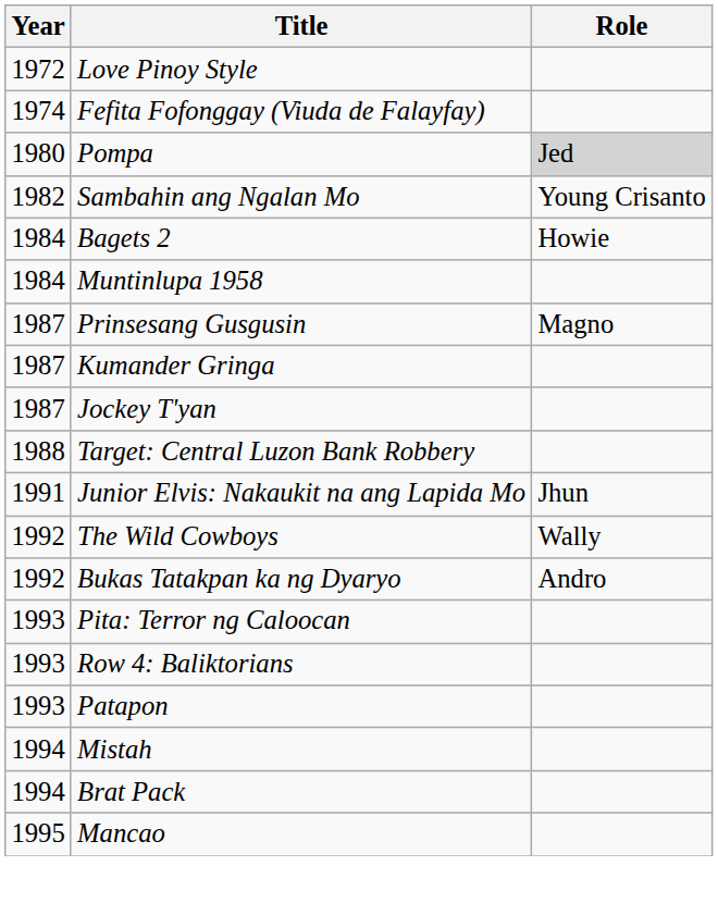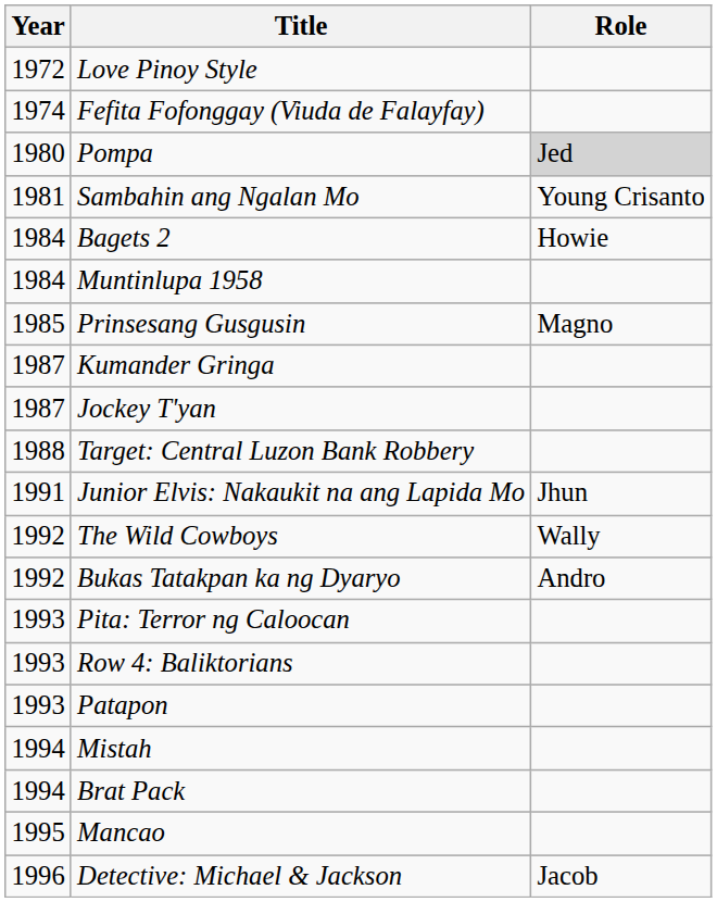Sambahin ang Ngalan Mo | Year: 1982 -> 1981
Prinsesang Gusgusin | Year: 1987 -> 1985
+ row: 1996 | Detective: Michael & Jackson | Jacob
